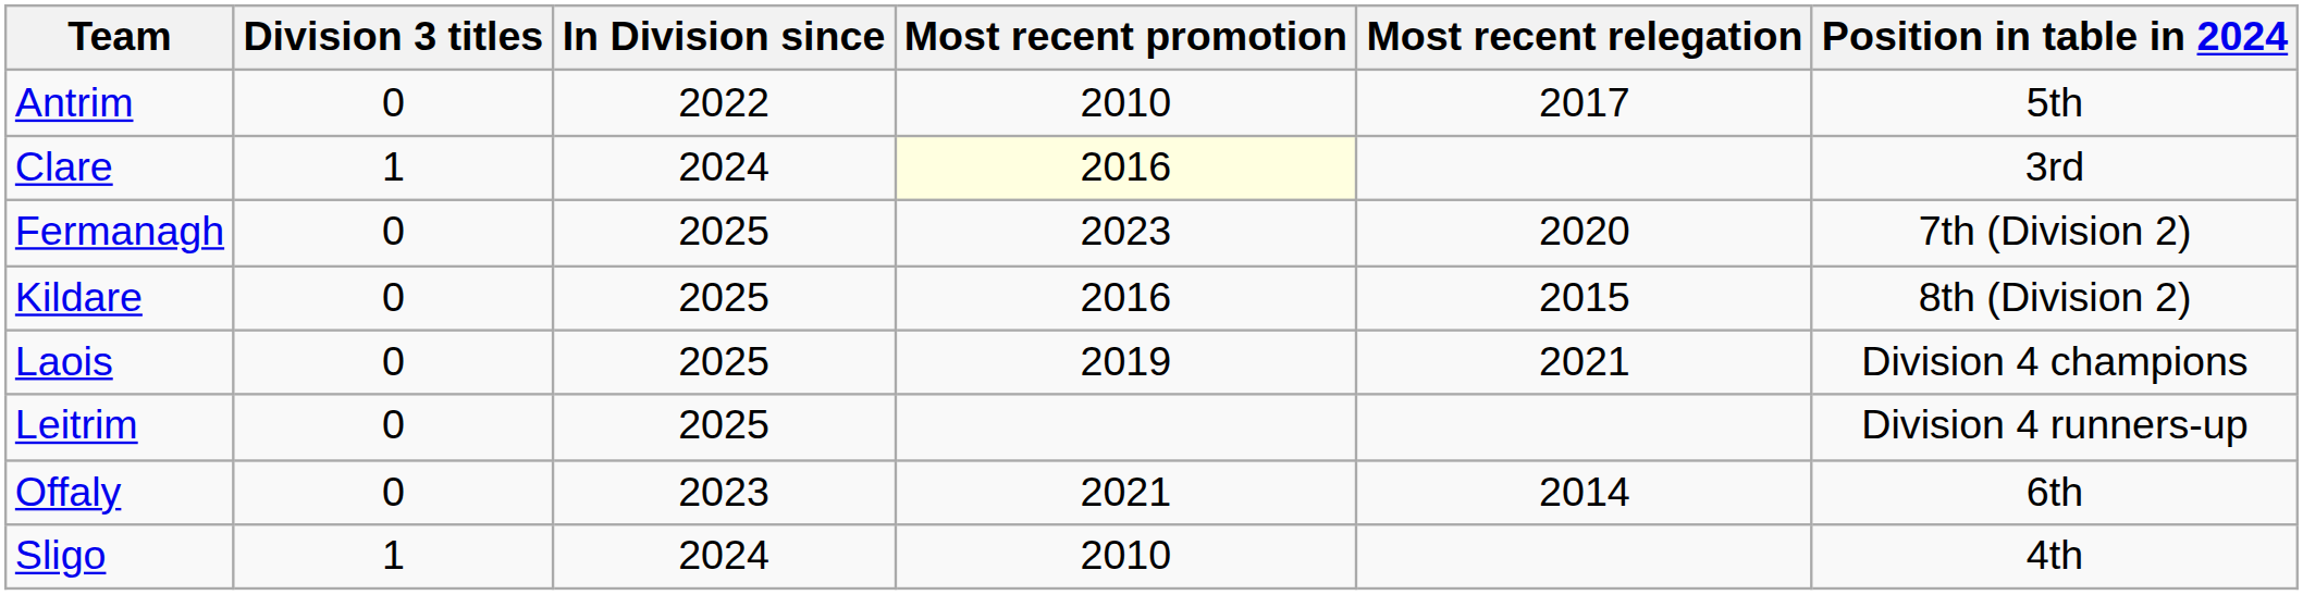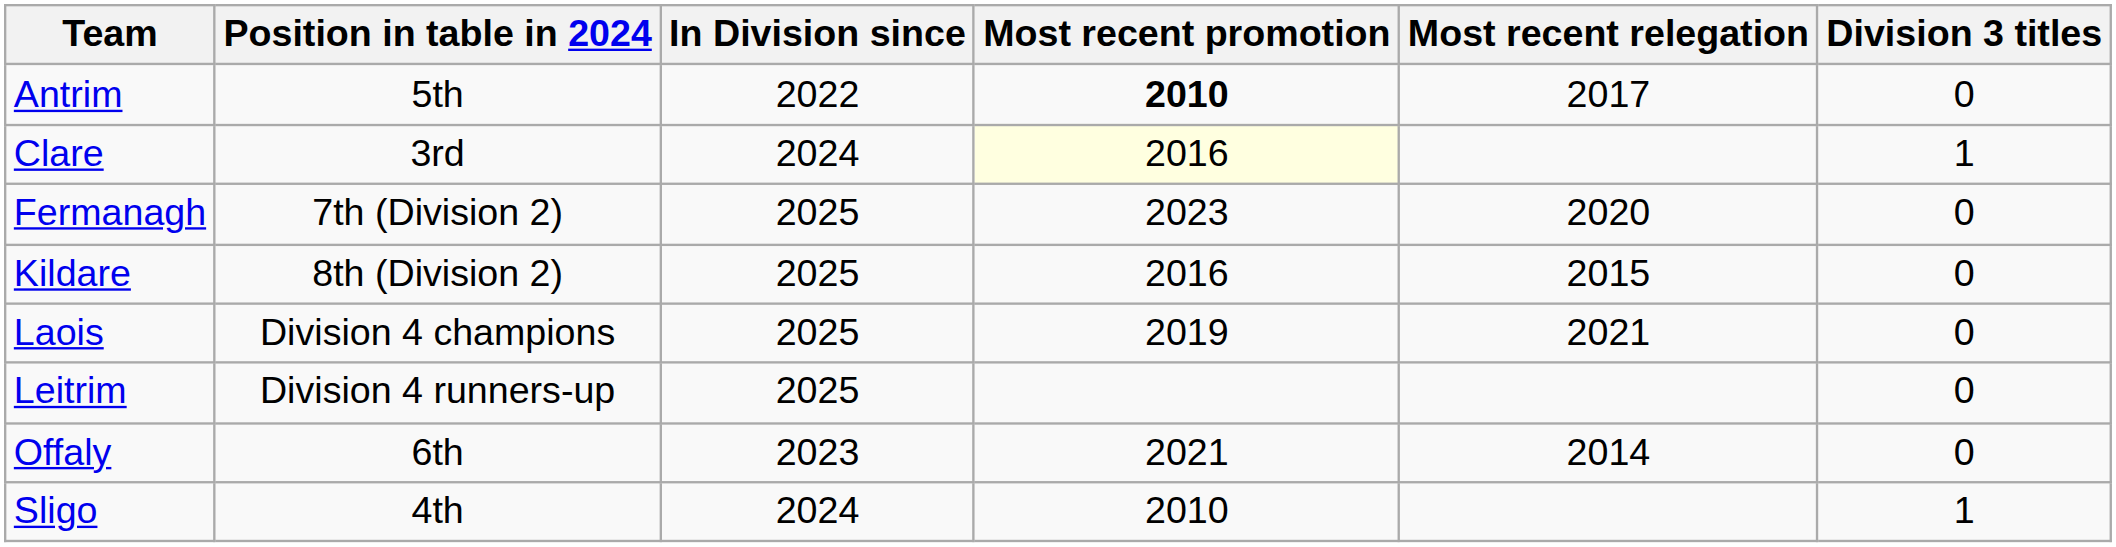columns swapped: Position in table in 2024 <-> Division 3 titles
Antrim | Most recent promotion: normal -> bold
